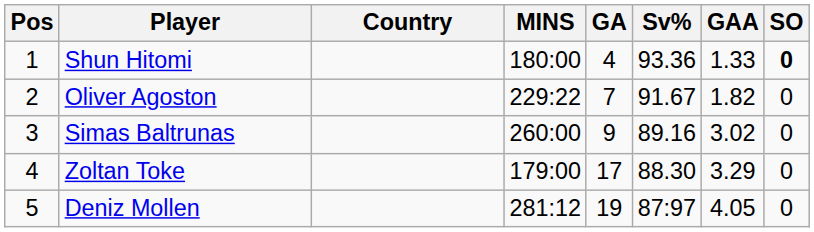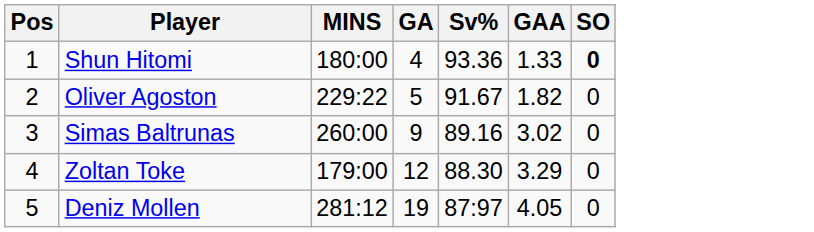- column: Country
Oliver Agoston | GA: 7 -> 5
Zoltan Toke | GA: 17 -> 12
